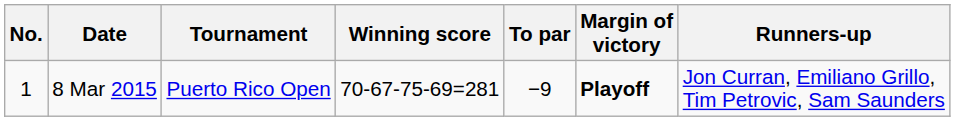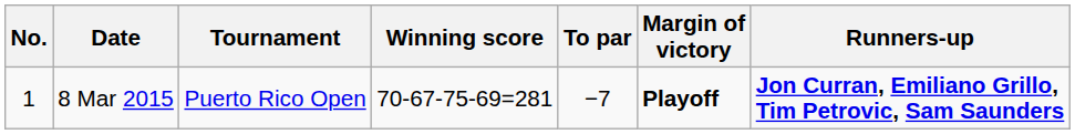8 Mar 2015 | To par: −9 -> −7
8 Mar 2015 | Runners-up: normal -> bold
